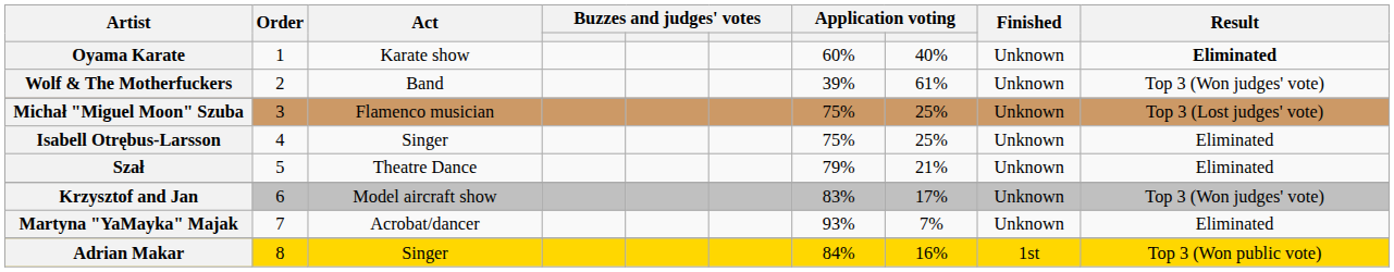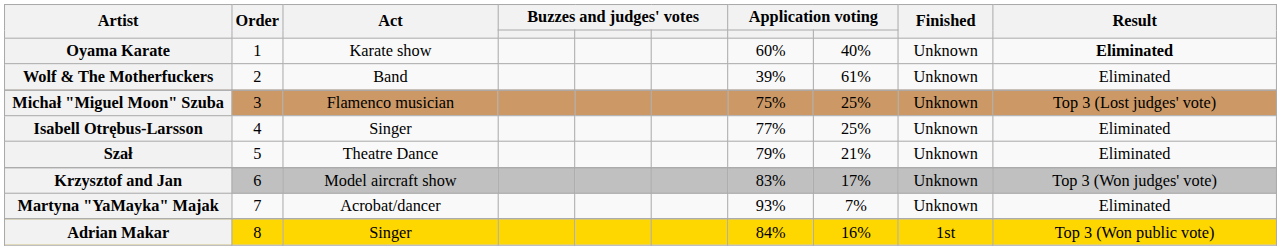Wolf & The Motherfuckers | Result: Top 3 (Won judges' vote) -> Eliminated
Isabell Otrębus-Larsson | column 7: 75% -> 77%
